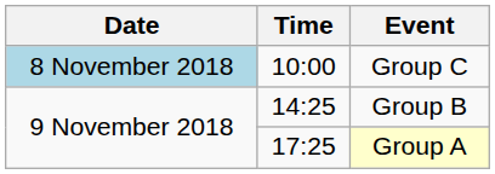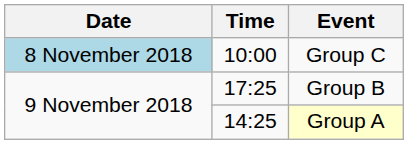Group B | Time: 14:25 -> 17:25
Group A | Time: 17:25 -> 14:25
